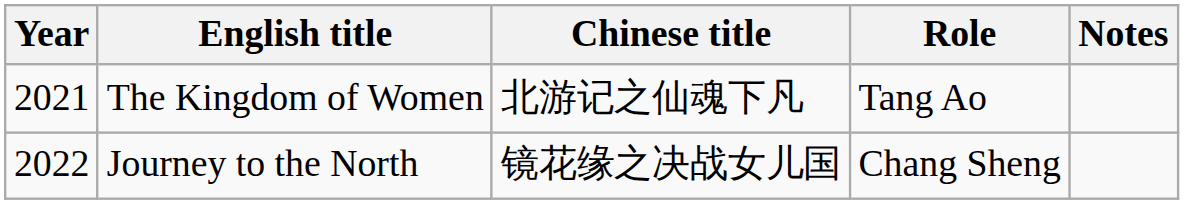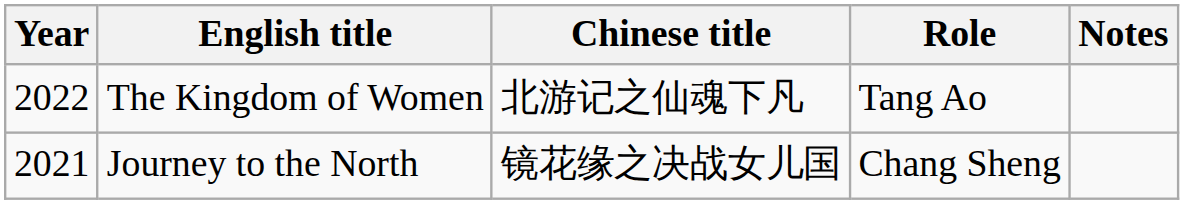The Kingdom of Women | Year: 2021 -> 2022
Journey to the North | Year: 2022 -> 2021
